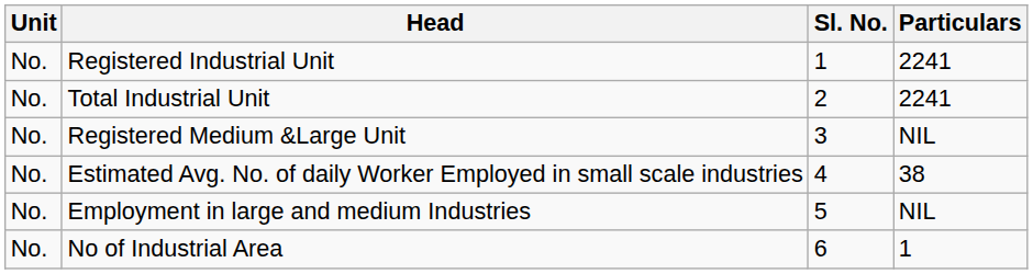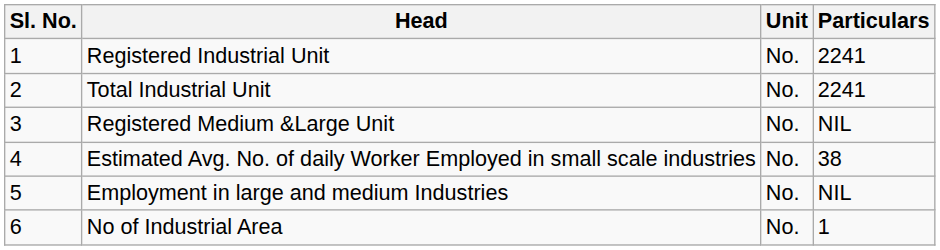columns swapped: Sl. No. <-> Unit
